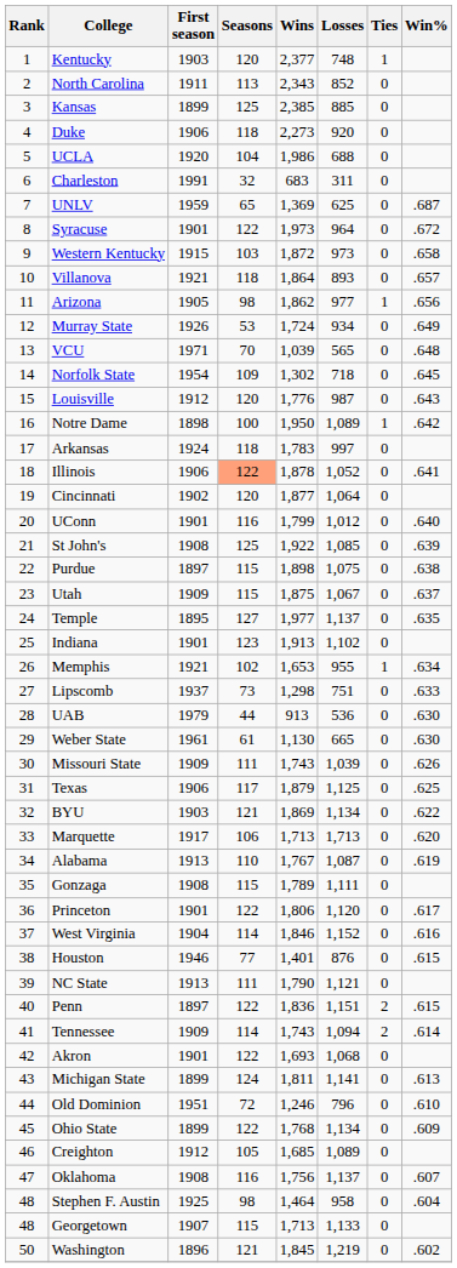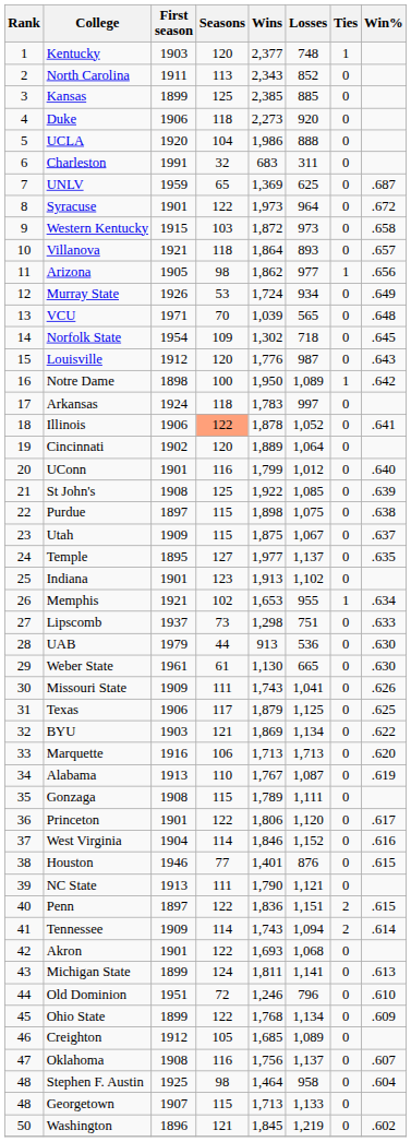UCLA | Losses: 688 -> 888
Cincinnati | Wins: 1,877 -> 1,889
Missouri State | Losses: 1,039 -> 1,041
Marquette | First season: 1917 -> 1916
